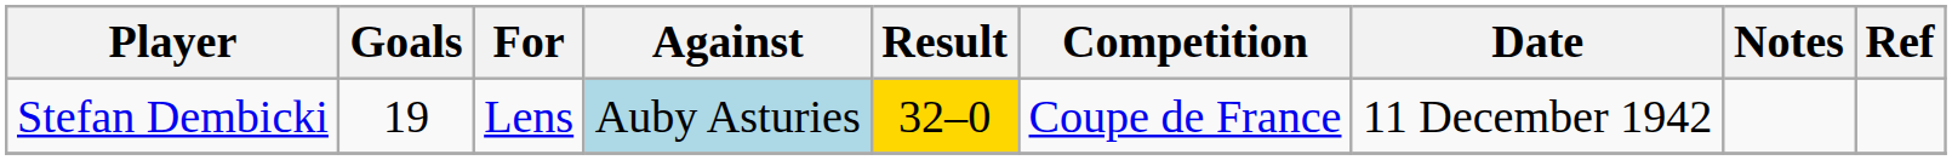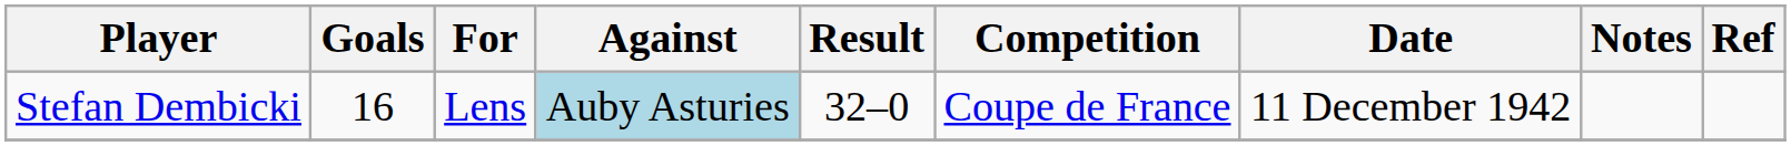Stefan Dembicki | Goals: 19 -> 16
Stefan Dembicki | Result: gold background -> no background
